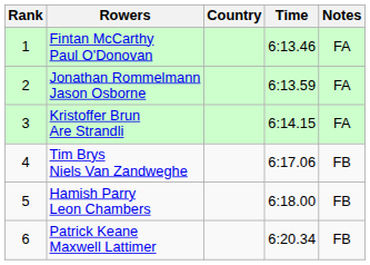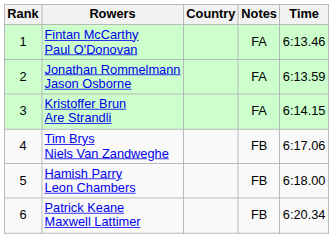columns swapped: Time <-> Notes
